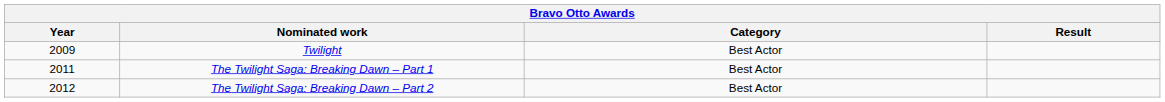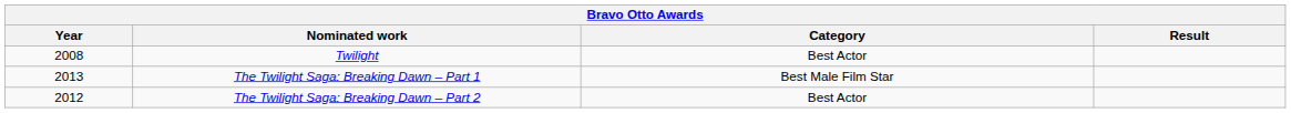Twilight | Year: 2009 -> 2008
The Twilight Saga: Breaking Dawn – Part 1 | Year: 2011 -> 2013
The Twilight Saga: Breaking Dawn – Part 1 | Category: Best Actor -> Best Male Film Star
